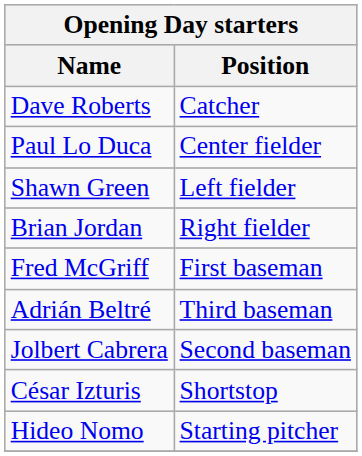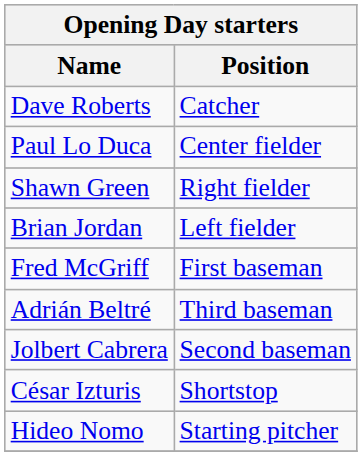Shawn Green | Position: Left fielder -> Right fielder
Brian Jordan | Position: Right fielder -> Left fielder
